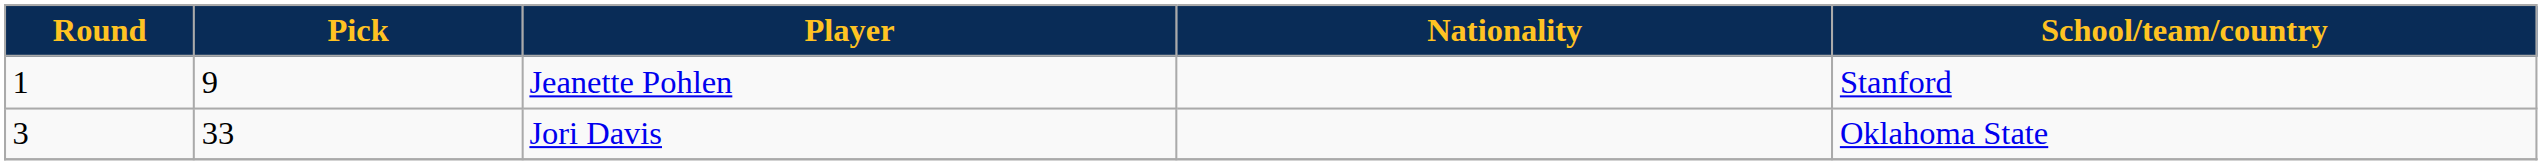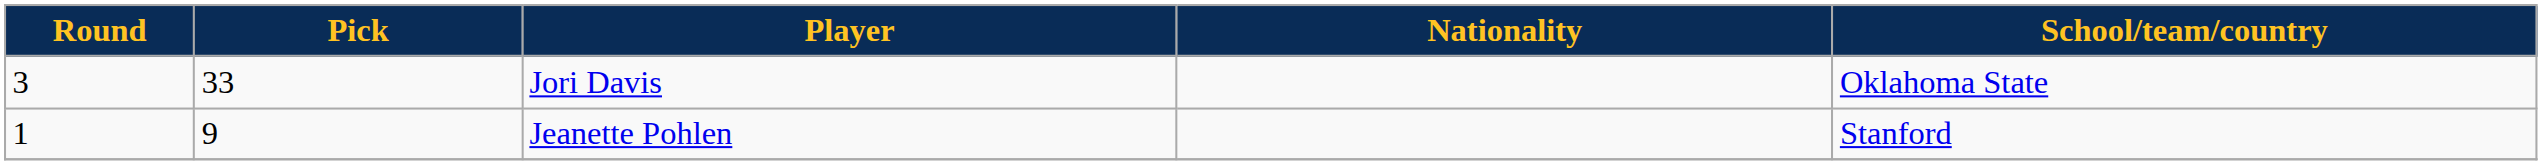rows swapped: Jeanette Pohlen <-> Jori Davis
